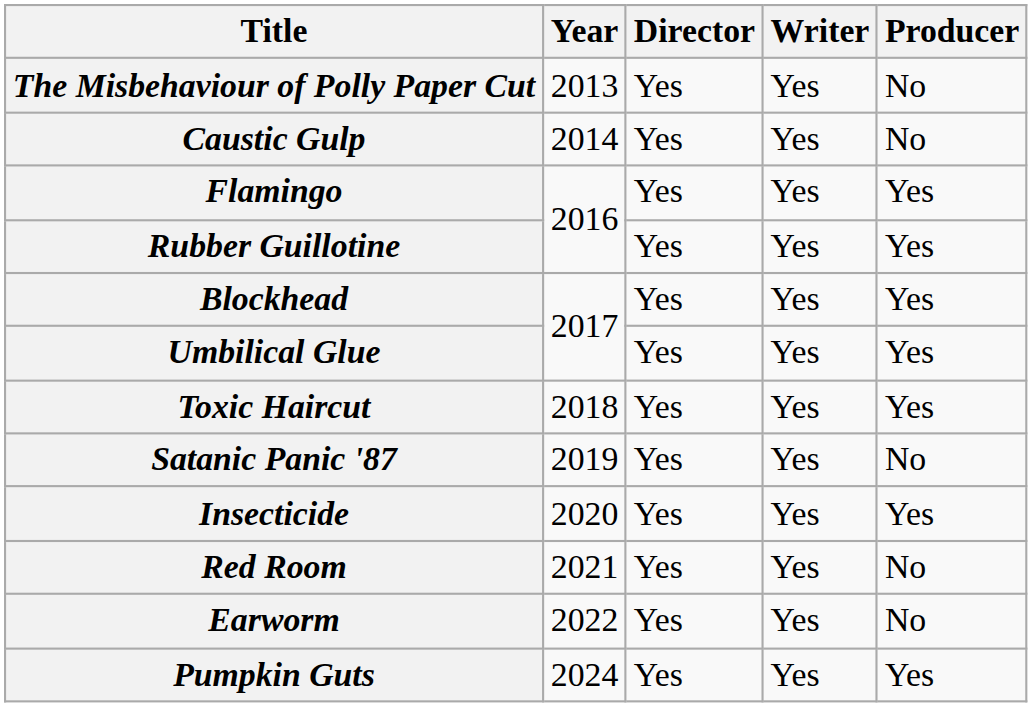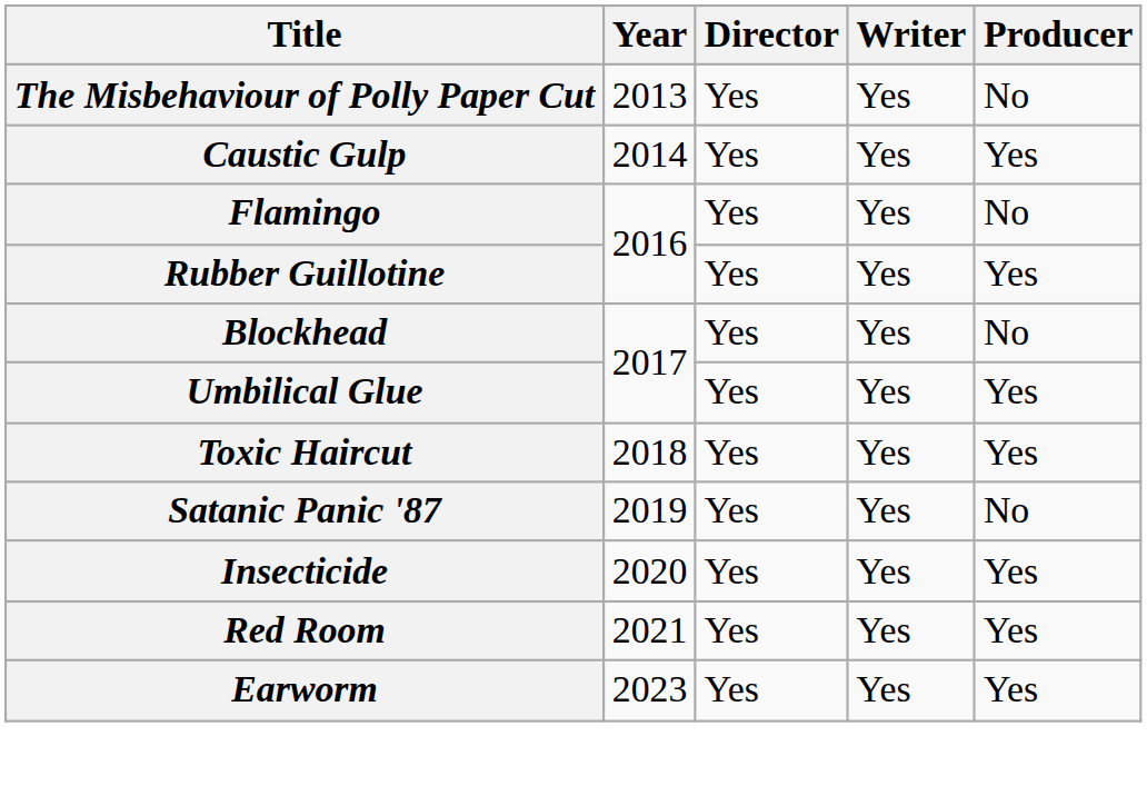Caustic Gulp | Producer: No -> Yes
Flamingo | Producer: Yes -> No
Blockhead | Producer: Yes -> No
Red Room | Producer: No -> Yes
Earworm | Year: 2022 -> 2023
Earworm | Producer: No -> Yes
- row: Pumpkin Guts | 2024 | Yes | Yes | Yes
